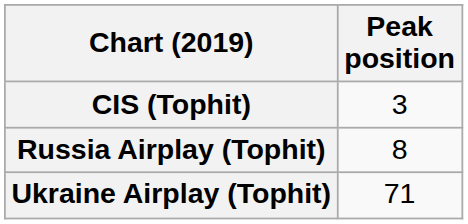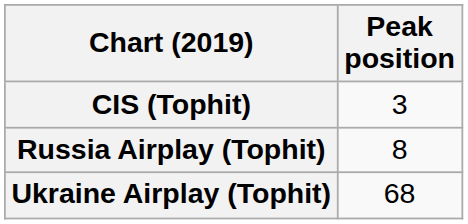Ukraine Airplay (Tophit) | Peak position: 71 -> 68
